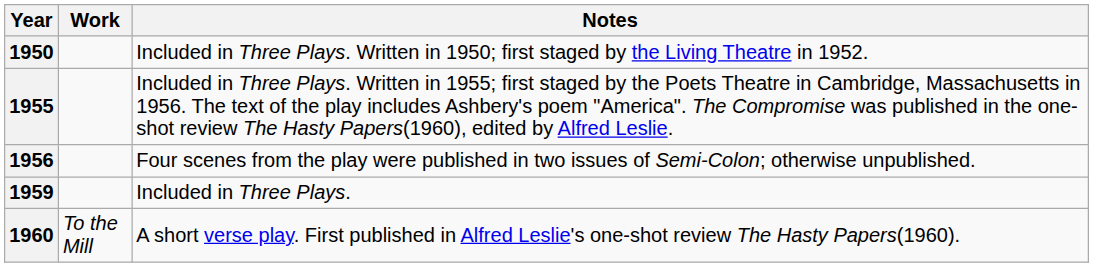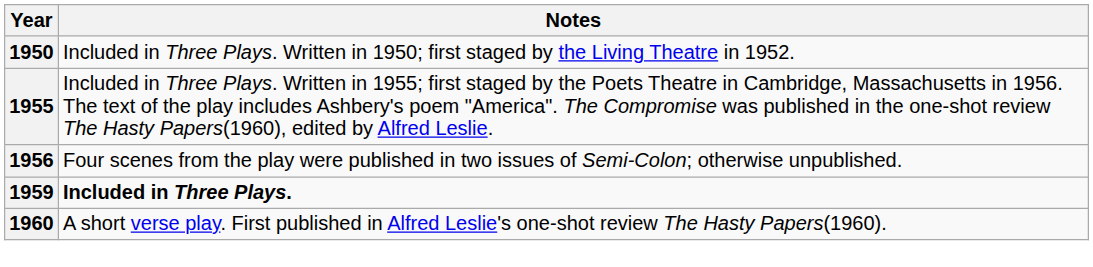- column: Work | To the Mill
1959 | Notes: normal -> bold
